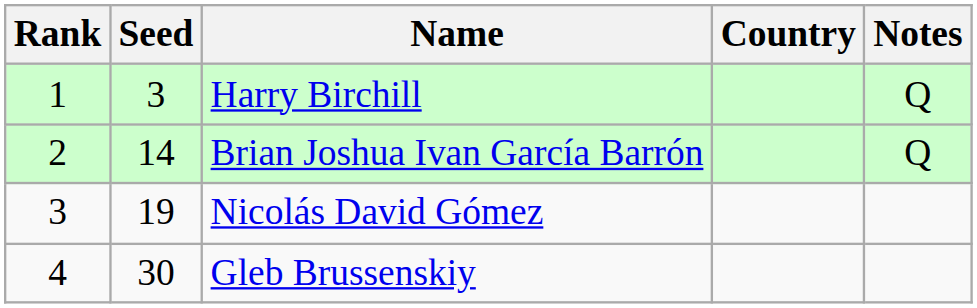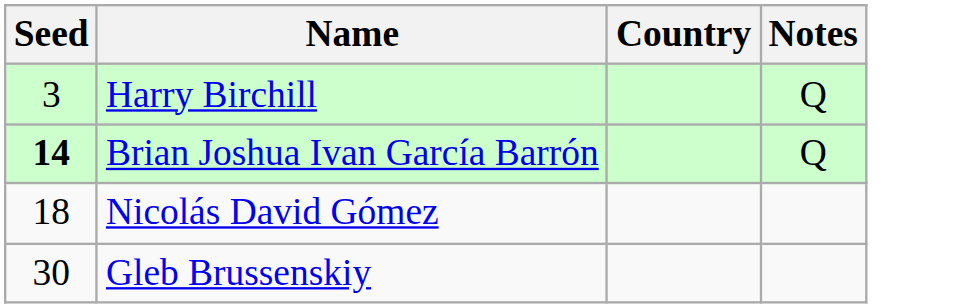- column: Rank | 1 | 2 | 3 | 4
Brian Joshua Ivan García Barrón | Seed: normal -> bold
Nicolás David Gómez | Seed: 19 -> 18
